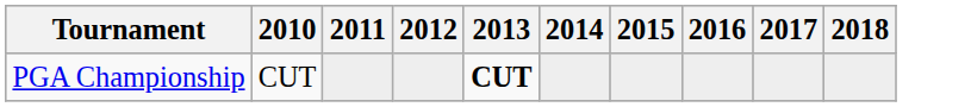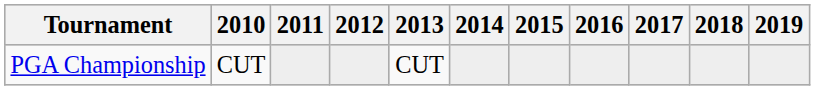+ column: 2019
PGA Championship | 2013: bold -> normal
